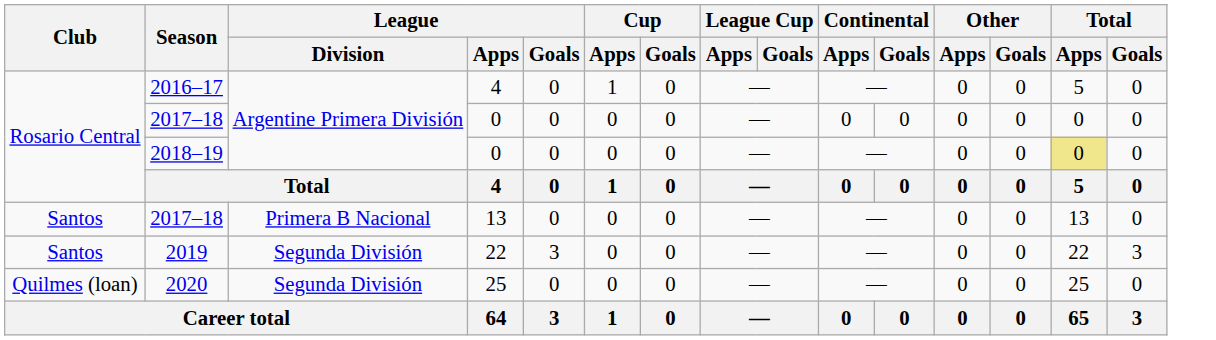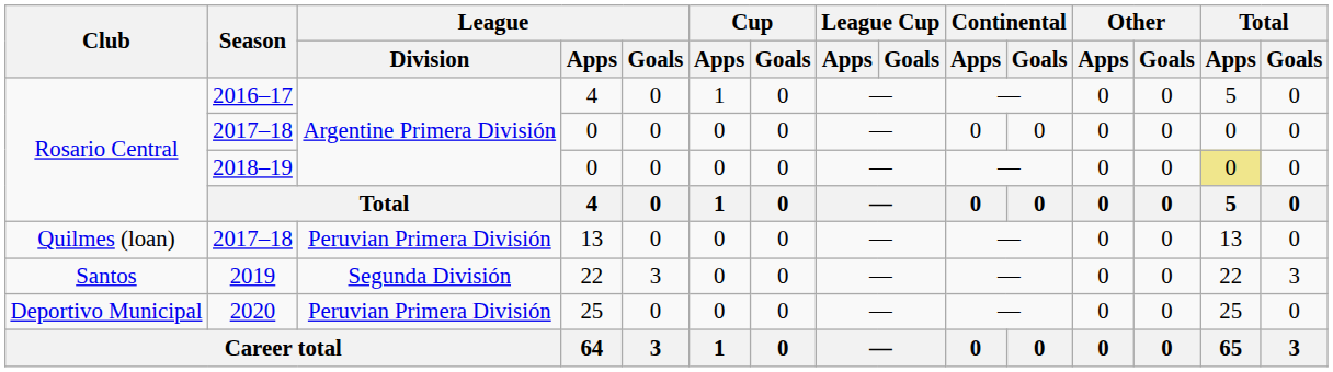2017–18 / 13 | Club: Santos -> Quilmes (loan)
2017–18 / 13 | League / Division: Primera B Nacional -> Peruvian Primera División
2020 | Club: Quilmes (loan) -> Deportivo Municipal
2020 | League / Division: Segunda División -> Peruvian Primera División
